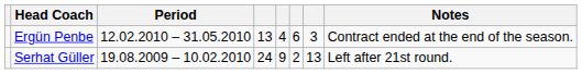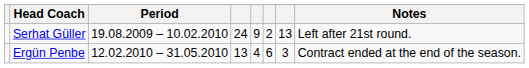rows swapped: Serhat Güller <-> Ergün Penbe
